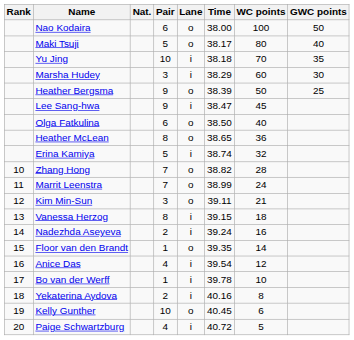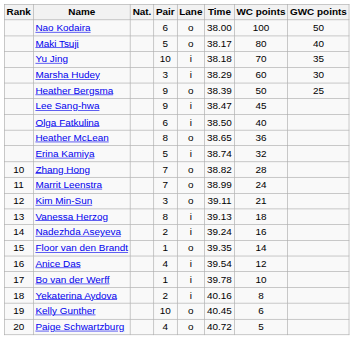Olga Fatkulina | Lane: o -> i
Vanessa Herzog | Time: 39.15 -> 39.13
Paige Schwartzburg | Lane: i -> o
